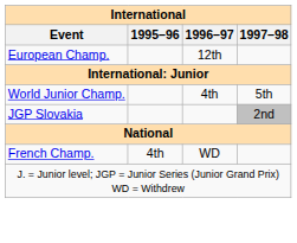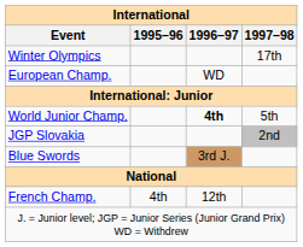+ row: Winter Olympics | 17th
European Champ. | 1996–97: 12th -> WD
World Junior Champ. | 1996–97: normal -> bold
+ row: Blue Swords | 3rd J.
French Champ. | 1996–97: WD -> 12th
